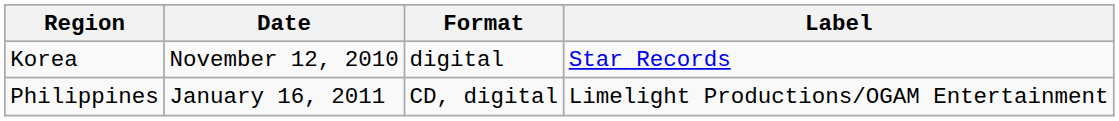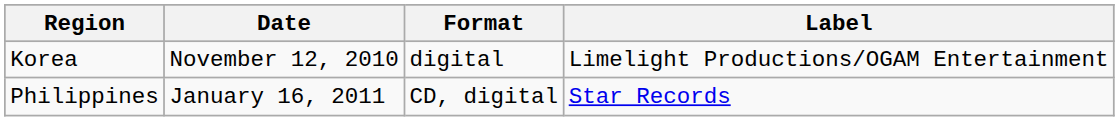Korea | Label: Star Records -> Limelight Productions/OGAM Entertainment
Philippines | Label: Limelight Productions/OGAM Entertainment -> Star Records
